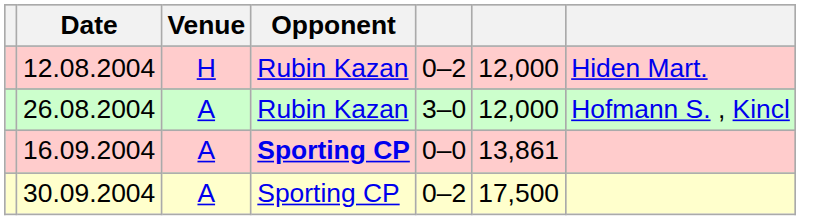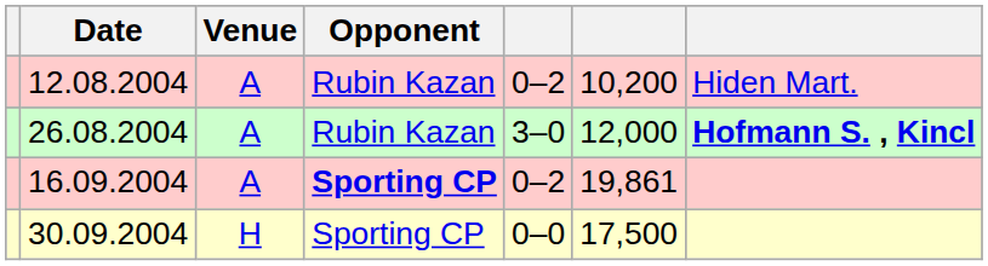12.08.2004 | Venue: H -> A
12.08.2004 | column 6: 12,000 -> 10,200
26.08.2004 | column 7: normal -> bold
16.09.2004 | column 5: 0–0 -> 0–2
16.09.2004 | column 6: 13,861 -> 19,861
30.09.2004 | Venue: A -> H
30.09.2004 | column 5: 0–2 -> 0–0
